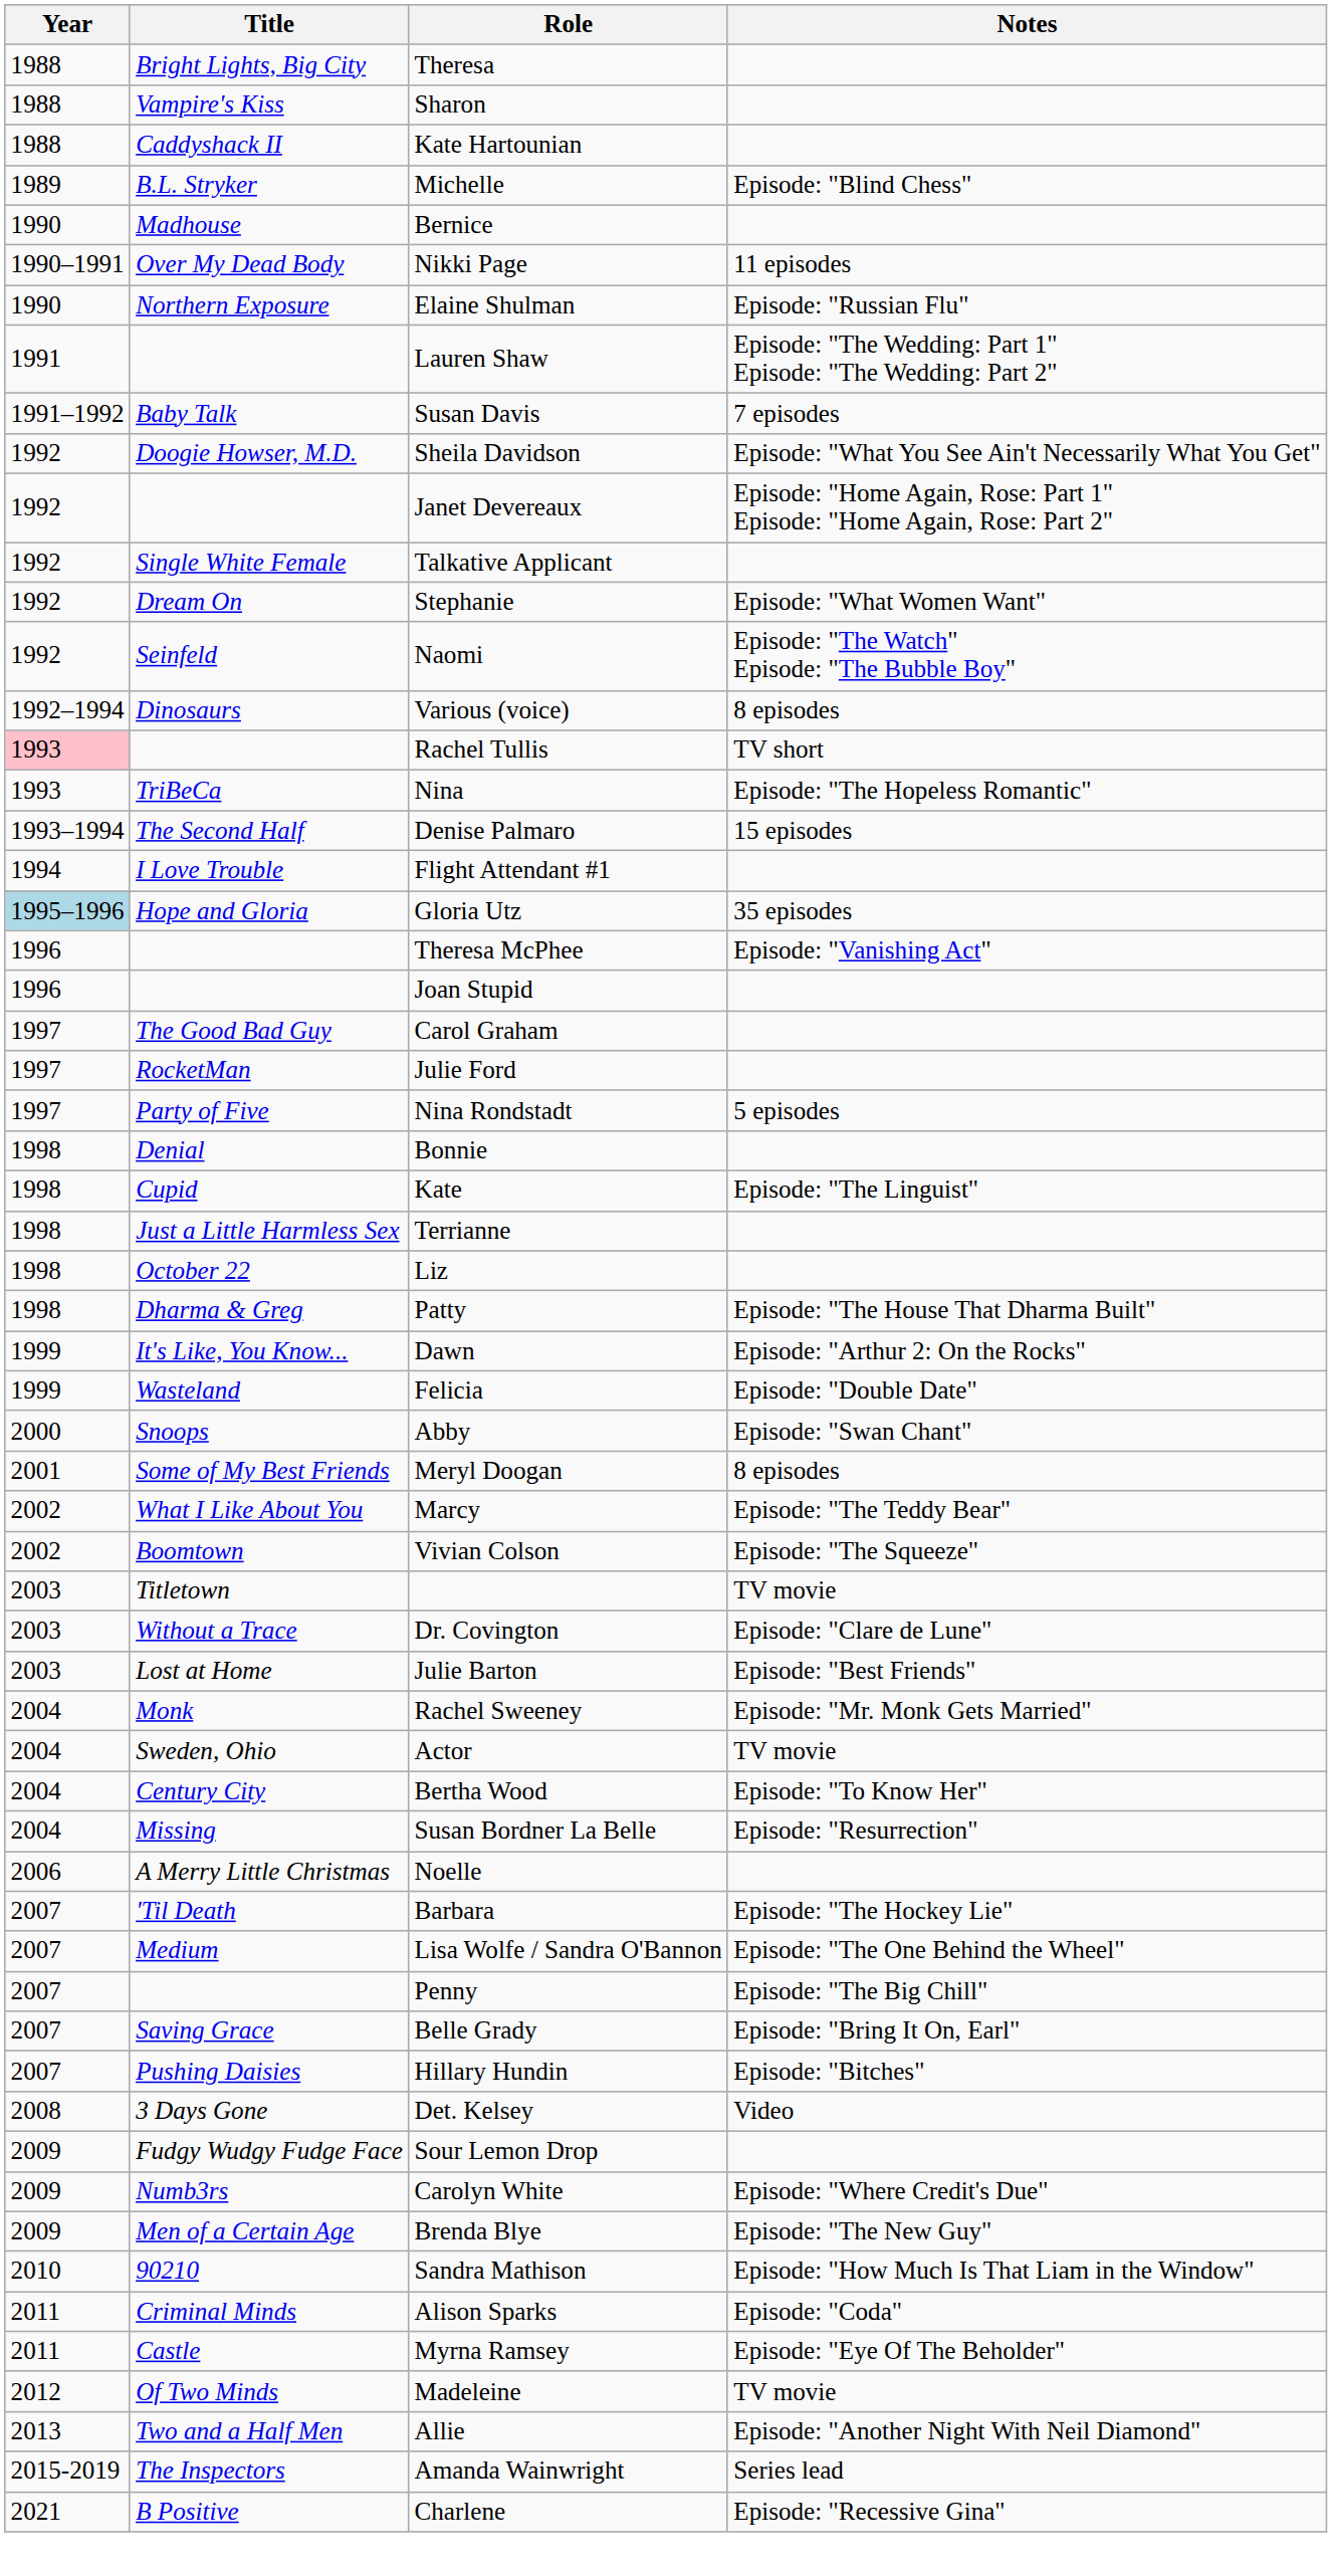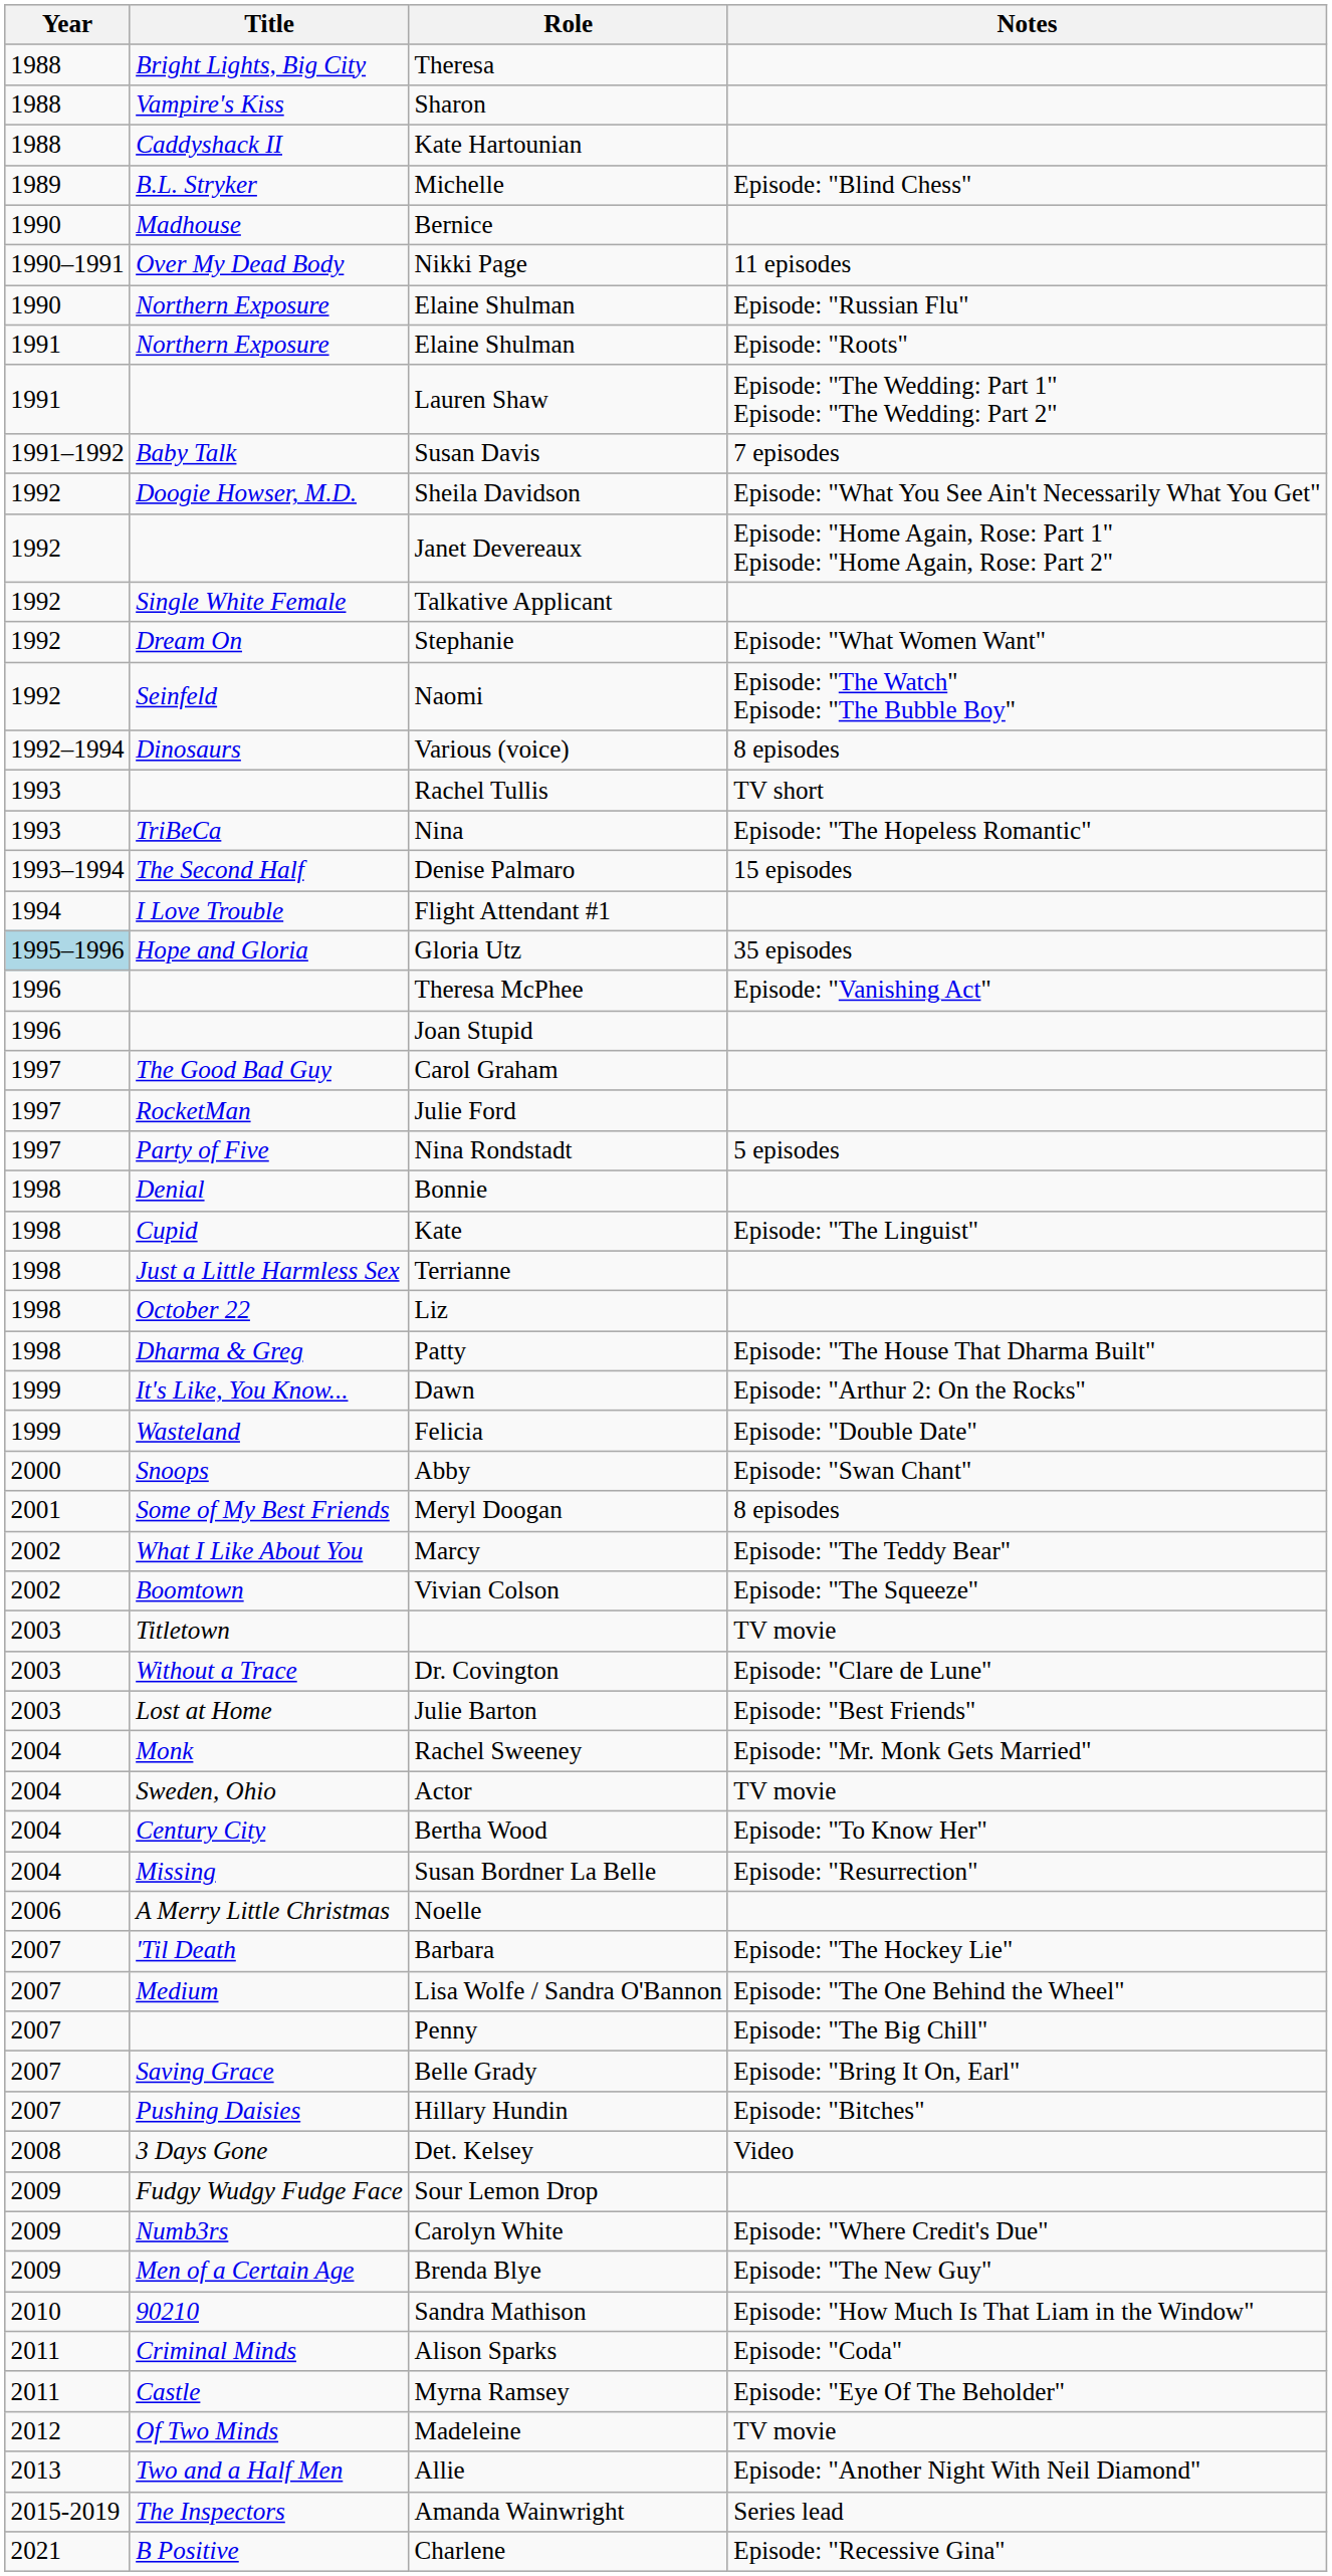+ row: 1991 | Northern Exposure | Elaine Shulman | Episode: "Roots"
Rachel Tullis | Year: pink background -> no background
